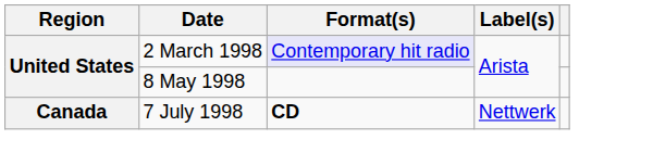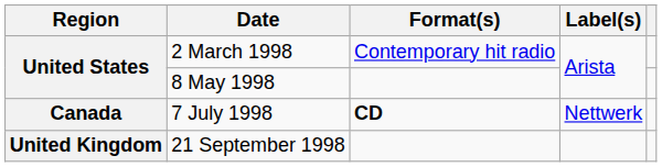2 March 1998 | Format(s): lavender background -> no background
+ row: United Kingdom | 21 September 1998
